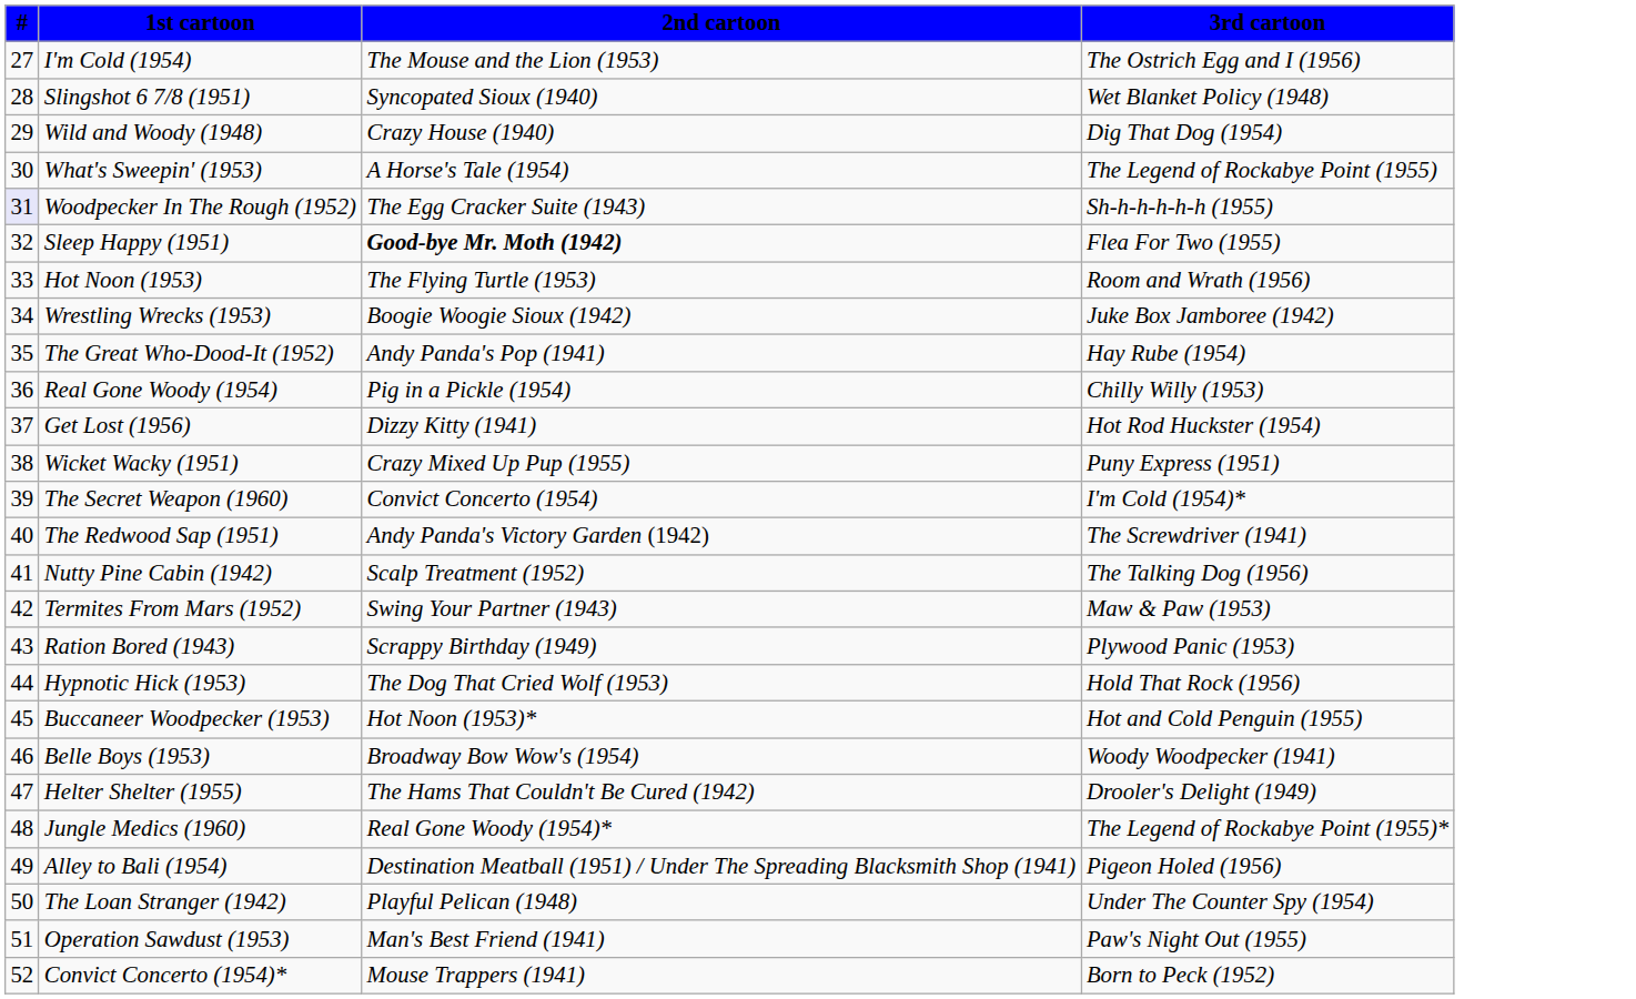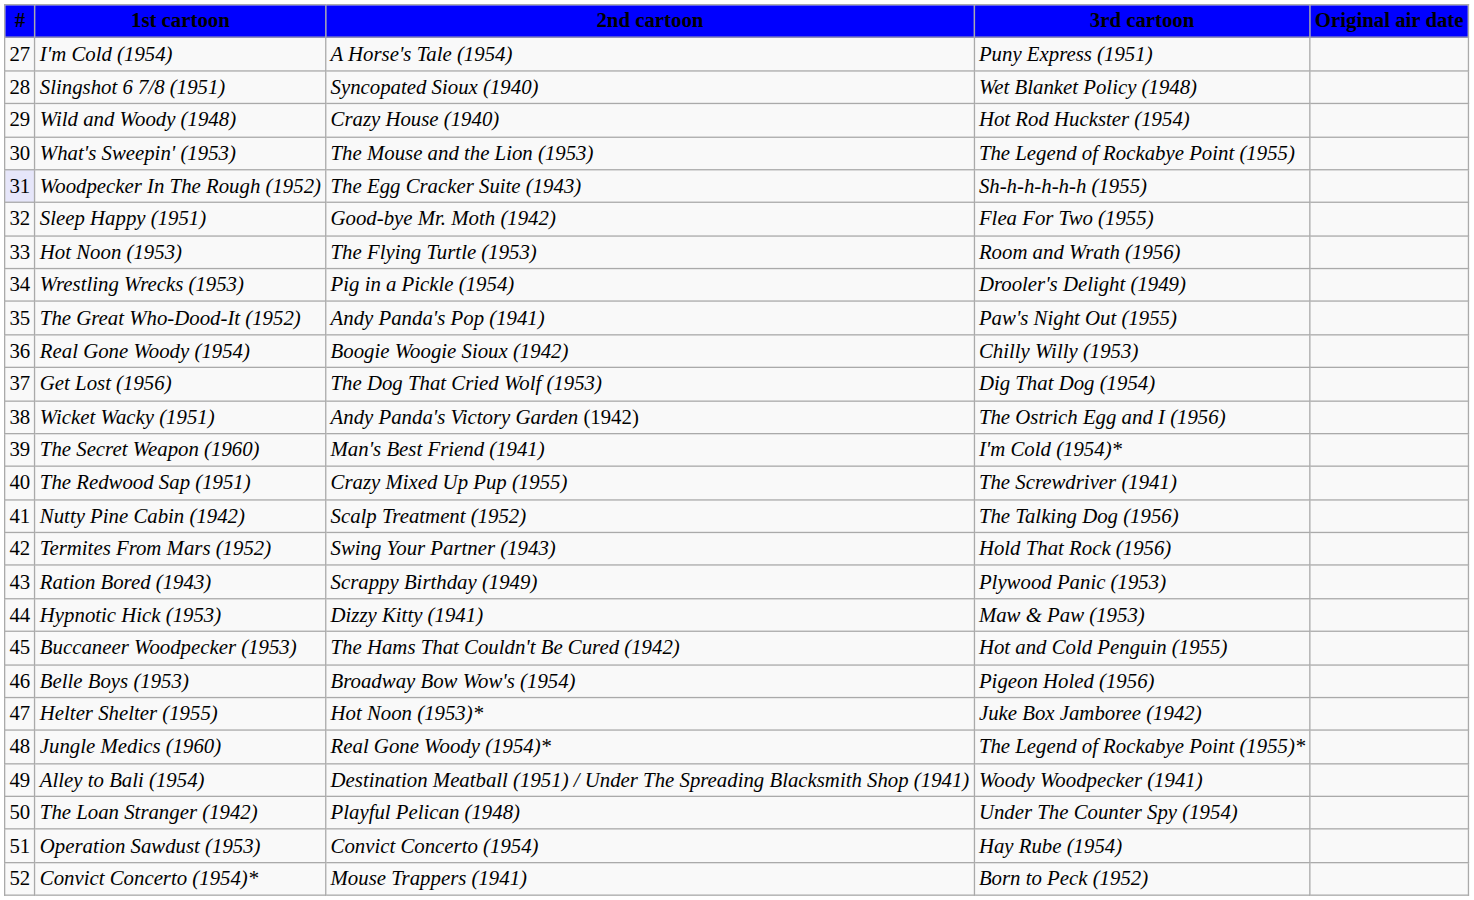+ column: Original air date
I'm Cold (1954) | 2nd cartoon: The Mouse and the Lion (1953) -> A Horse's Tale (1954)
I'm Cold (1954) | 3rd cartoon: The Ostrich Egg and I (1956) -> Puny Express (1951)
Wild and Woody (1948) | 3rd cartoon: Dig That Dog (1954) -> Hot Rod Huckster (1954)
What's Sweepin' (1953) | 2nd cartoon: A Horse's Tale (1954) -> The Mouse and the Lion (1953)
Sleep Happy (1951) | 2nd cartoon: bold -> normal
Wrestling Wrecks (1953) | 2nd cartoon: Boogie Woogie Sioux (1942) -> Pig in a Pickle (1954)
Wrestling Wrecks (1953) | 3rd cartoon: Juke Box Jamboree (1942) -> Drooler's Delight (1949)
The Great Who-Dood-It (1952) | 3rd cartoon: Hay Rube (1954) -> Paw's Night Out (1955)
Real Gone Woody (1954) | 2nd cartoon: Pig in a Pickle (1954) -> Boogie Woogie Sioux (1942)
Get Lost (1956) | 2nd cartoon: Dizzy Kitty (1941) -> The Dog That Cried Wolf (1953)
Get Lost (1956) | 3rd cartoon: Hot Rod Huckster (1954) -> Dig That Dog (1954)
Wicket Wacky (1951) | 2nd cartoon: Crazy Mixed Up Pup (1955) -> Andy Panda's Victory Garden (1942)
Wicket Wacky (1951) | 3rd cartoon: Puny Express (1951) -> The Ostrich Egg and I (1956)
The Secret Weapon (1960) | 2nd cartoon: Convict Concerto (1954) -> Man's Best Friend (1941)
The Redwood Sap (1951) | 2nd cartoon: Andy Panda's Victory Garden (1942) -> Crazy Mixed Up Pup (1955)
Termites From Mars (1952) | 3rd cartoon: Maw & Paw (1953) -> Hold That Rock (1956)
Hypnotic Hick (1953) | 2nd cartoon: The Dog That Cried Wolf (1953) -> Dizzy Kitty (1941)
Hypnotic Hick (1953) | 3rd cartoon: Hold That Rock (1956) -> Maw & Paw (1953)
Buccaneer Woodpecker (1953) | 2nd cartoon: Hot Noon (1953)* -> The Hams That Couldn't Be Cured (1942)
Belle Boys (1953) | 3rd cartoon: Woody Woodpecker (1941) -> Pigeon Holed (1956)
Helter Shelter (1955) | 2nd cartoon: The Hams That Couldn't Be Cured (1942) -> Hot Noon (1953)*
Helter Shelter (1955) | 3rd cartoon: Drooler's Delight (1949) -> Juke Box Jamboree (1942)
Alley to Bali (1954) | 3rd cartoon: Pigeon Holed (1956) -> Woody Woodpecker (1941)
Operation Sawdust (1953) | 2nd cartoon: Man's Best Friend (1941) -> Convict Concerto (1954)
Operation Sawdust (1953) | 3rd cartoon: Paw's Night Out (1955) -> Hay Rube (1954)
